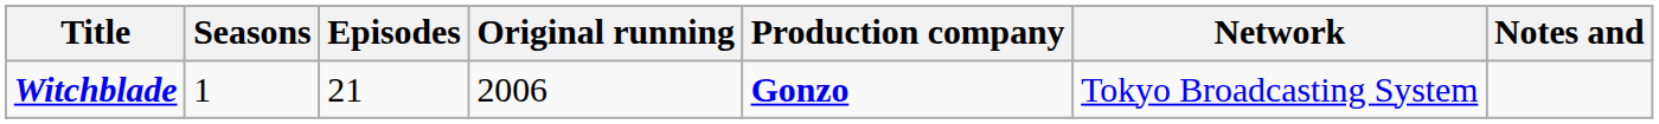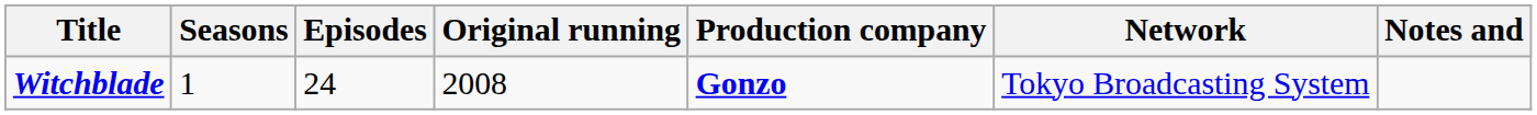Witchblade | Episodes: 21 -> 24
Witchblade | Original running: 2006 -> 2008
